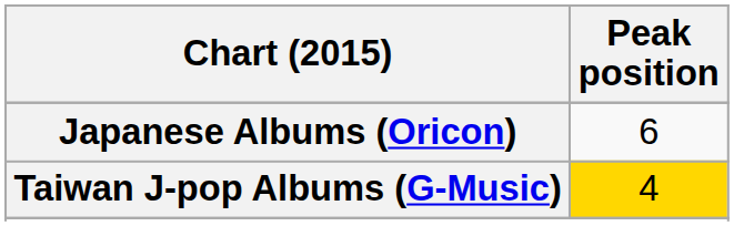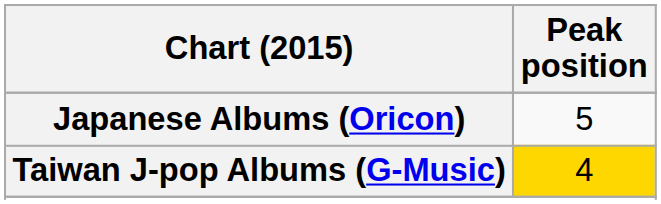Japanese Albums (Oricon) | Peak position: 6 -> 5
